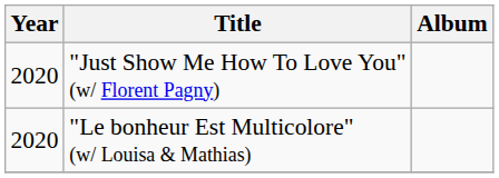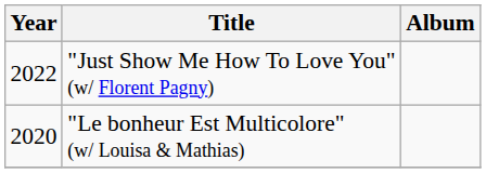"Just Show Me How To Love You" (w/ Florent Pagny) | Year: 2020 -> 2022
